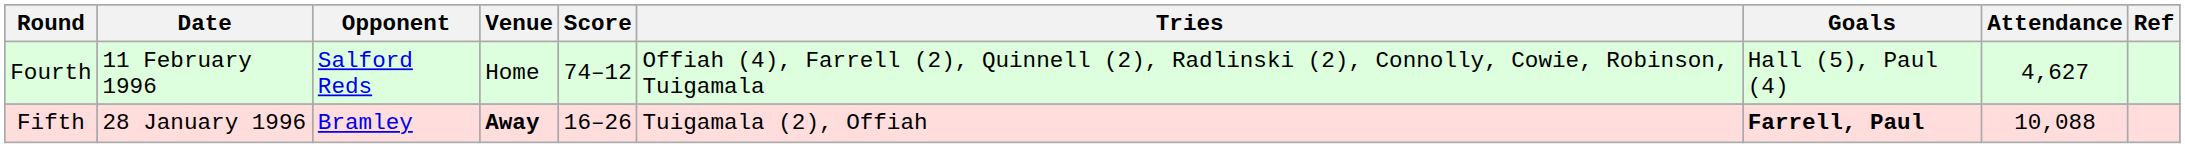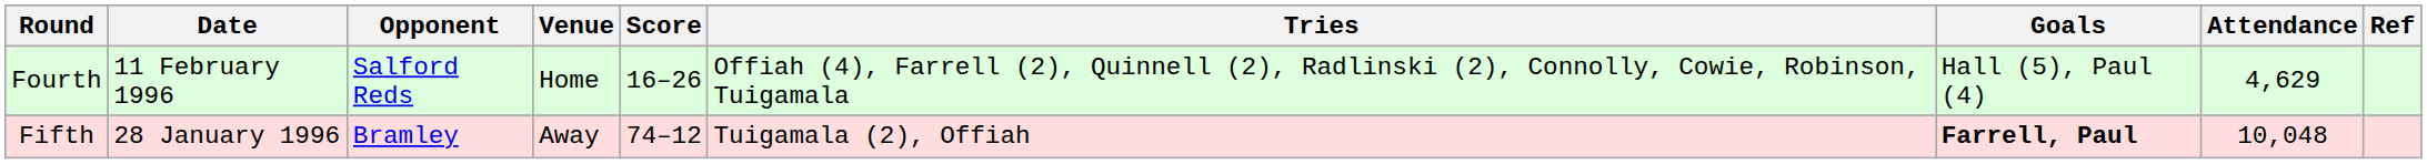Fourth | Score: 74–12 -> 16–26
Fourth | Attendance: 4,627 -> 4,629
Fifth | Venue: bold -> normal
Fifth | Score: 16–26 -> 74–12
Fifth | Attendance: 10,088 -> 10,048
